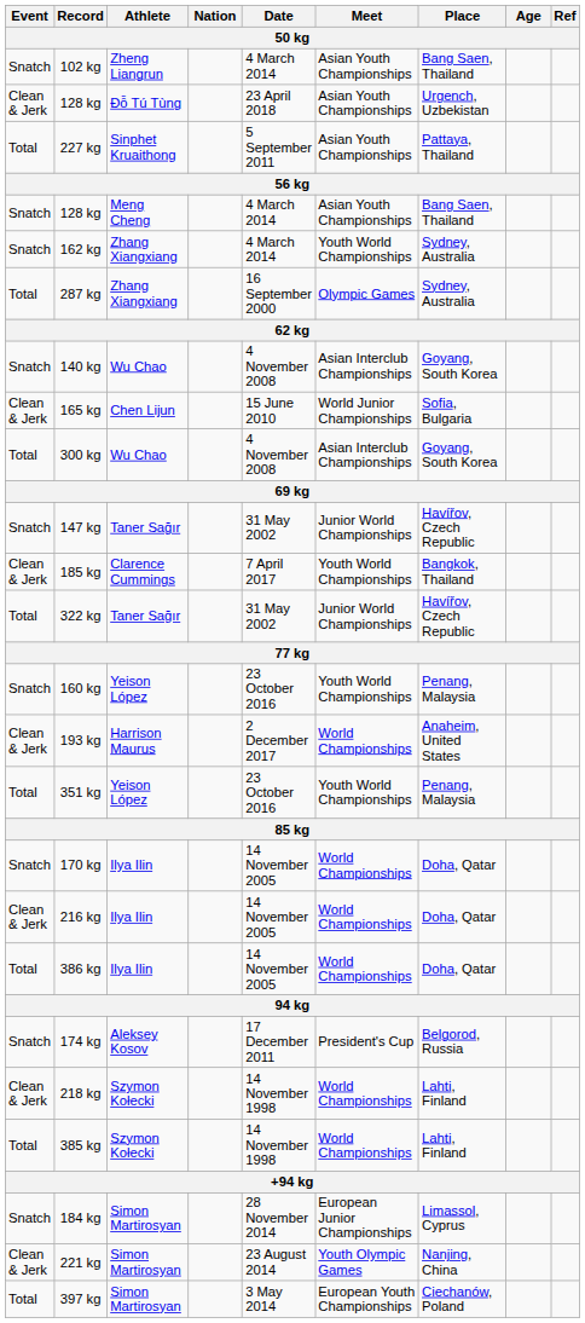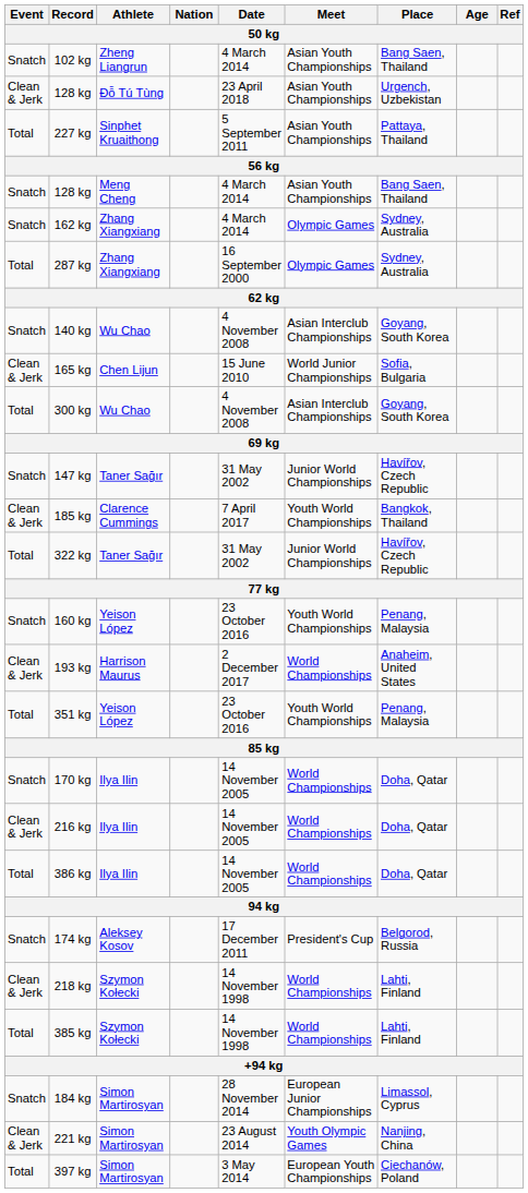162 kg | Meet: Youth World Championships -> Olympic Games
